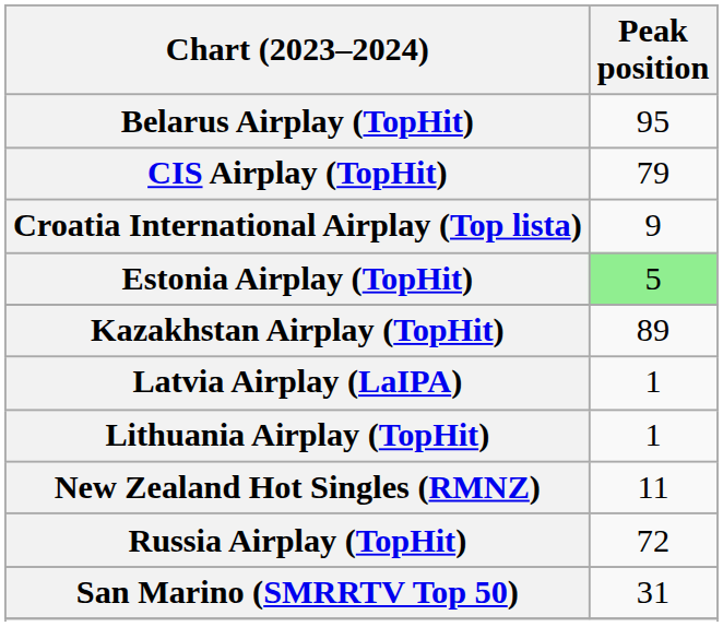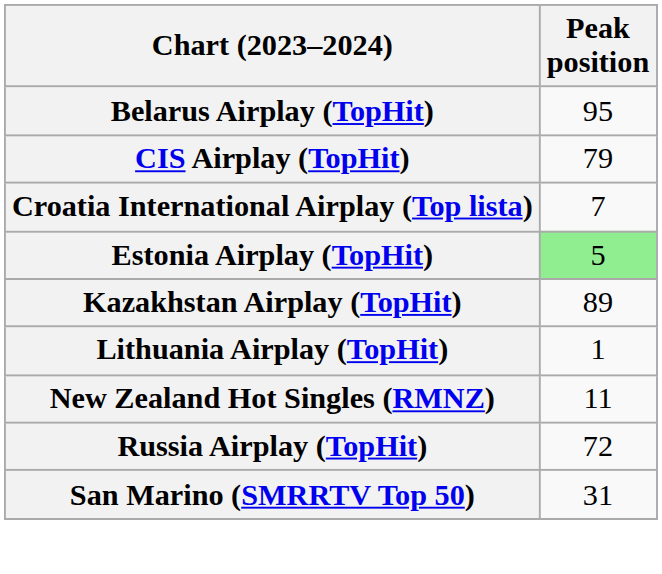Croatia International Airplay (Top lista) | Peak position: 9 -> 7
- row: Latvia Airplay (LaIPA) | 1
